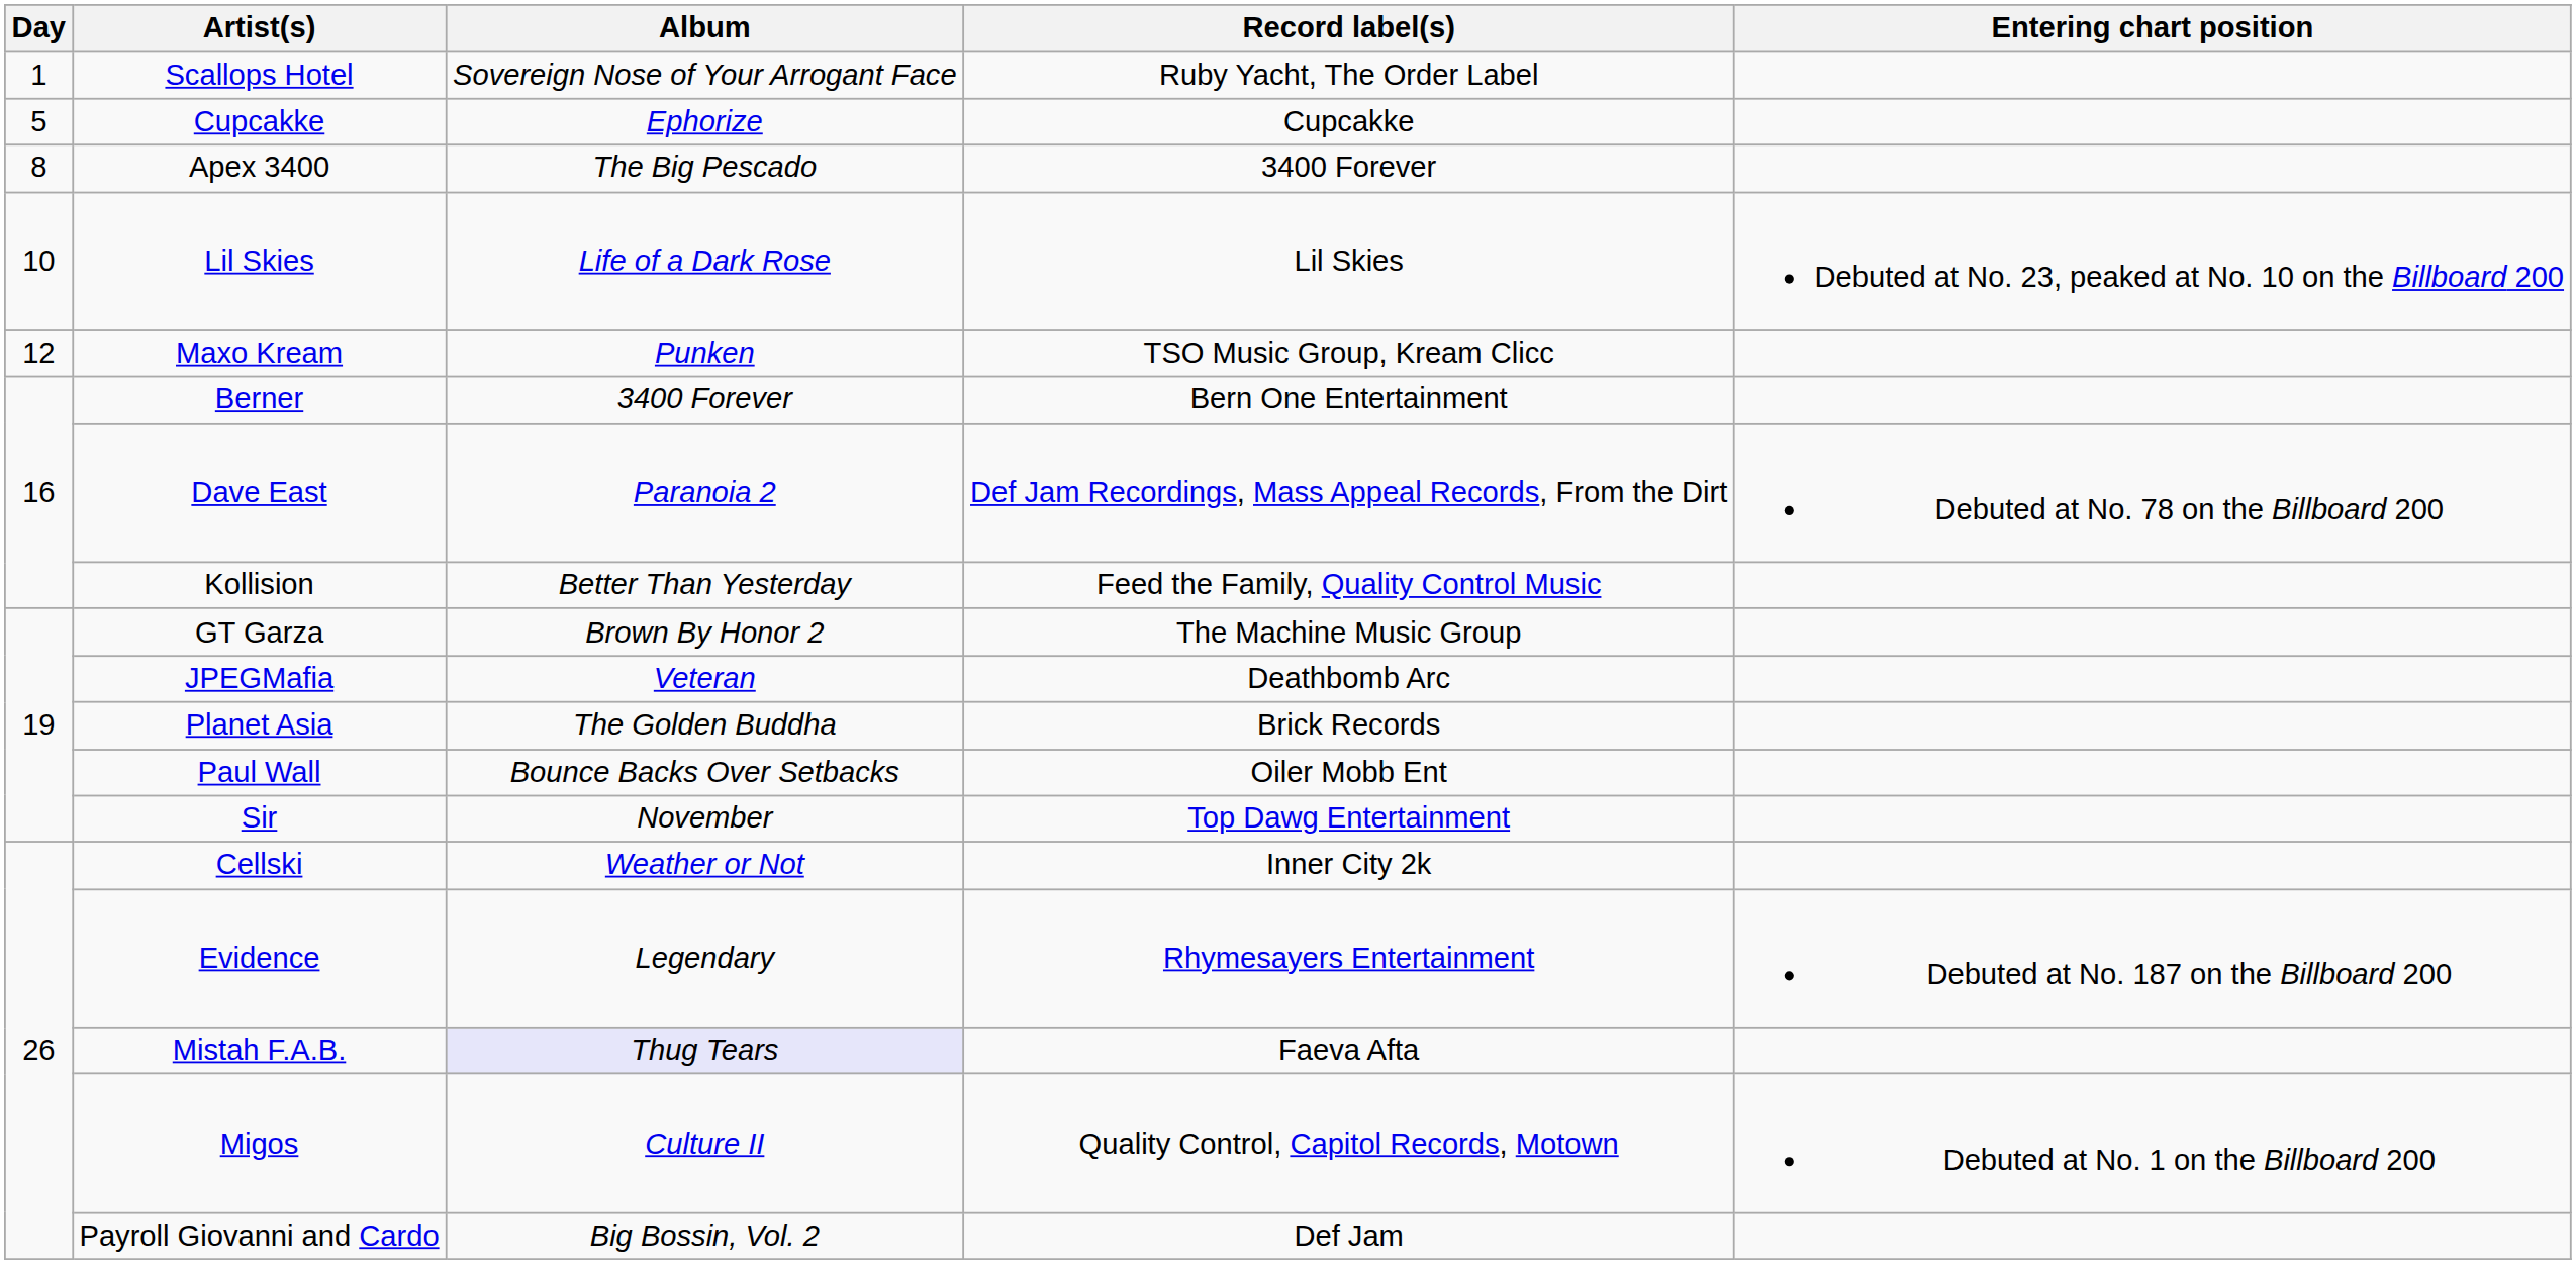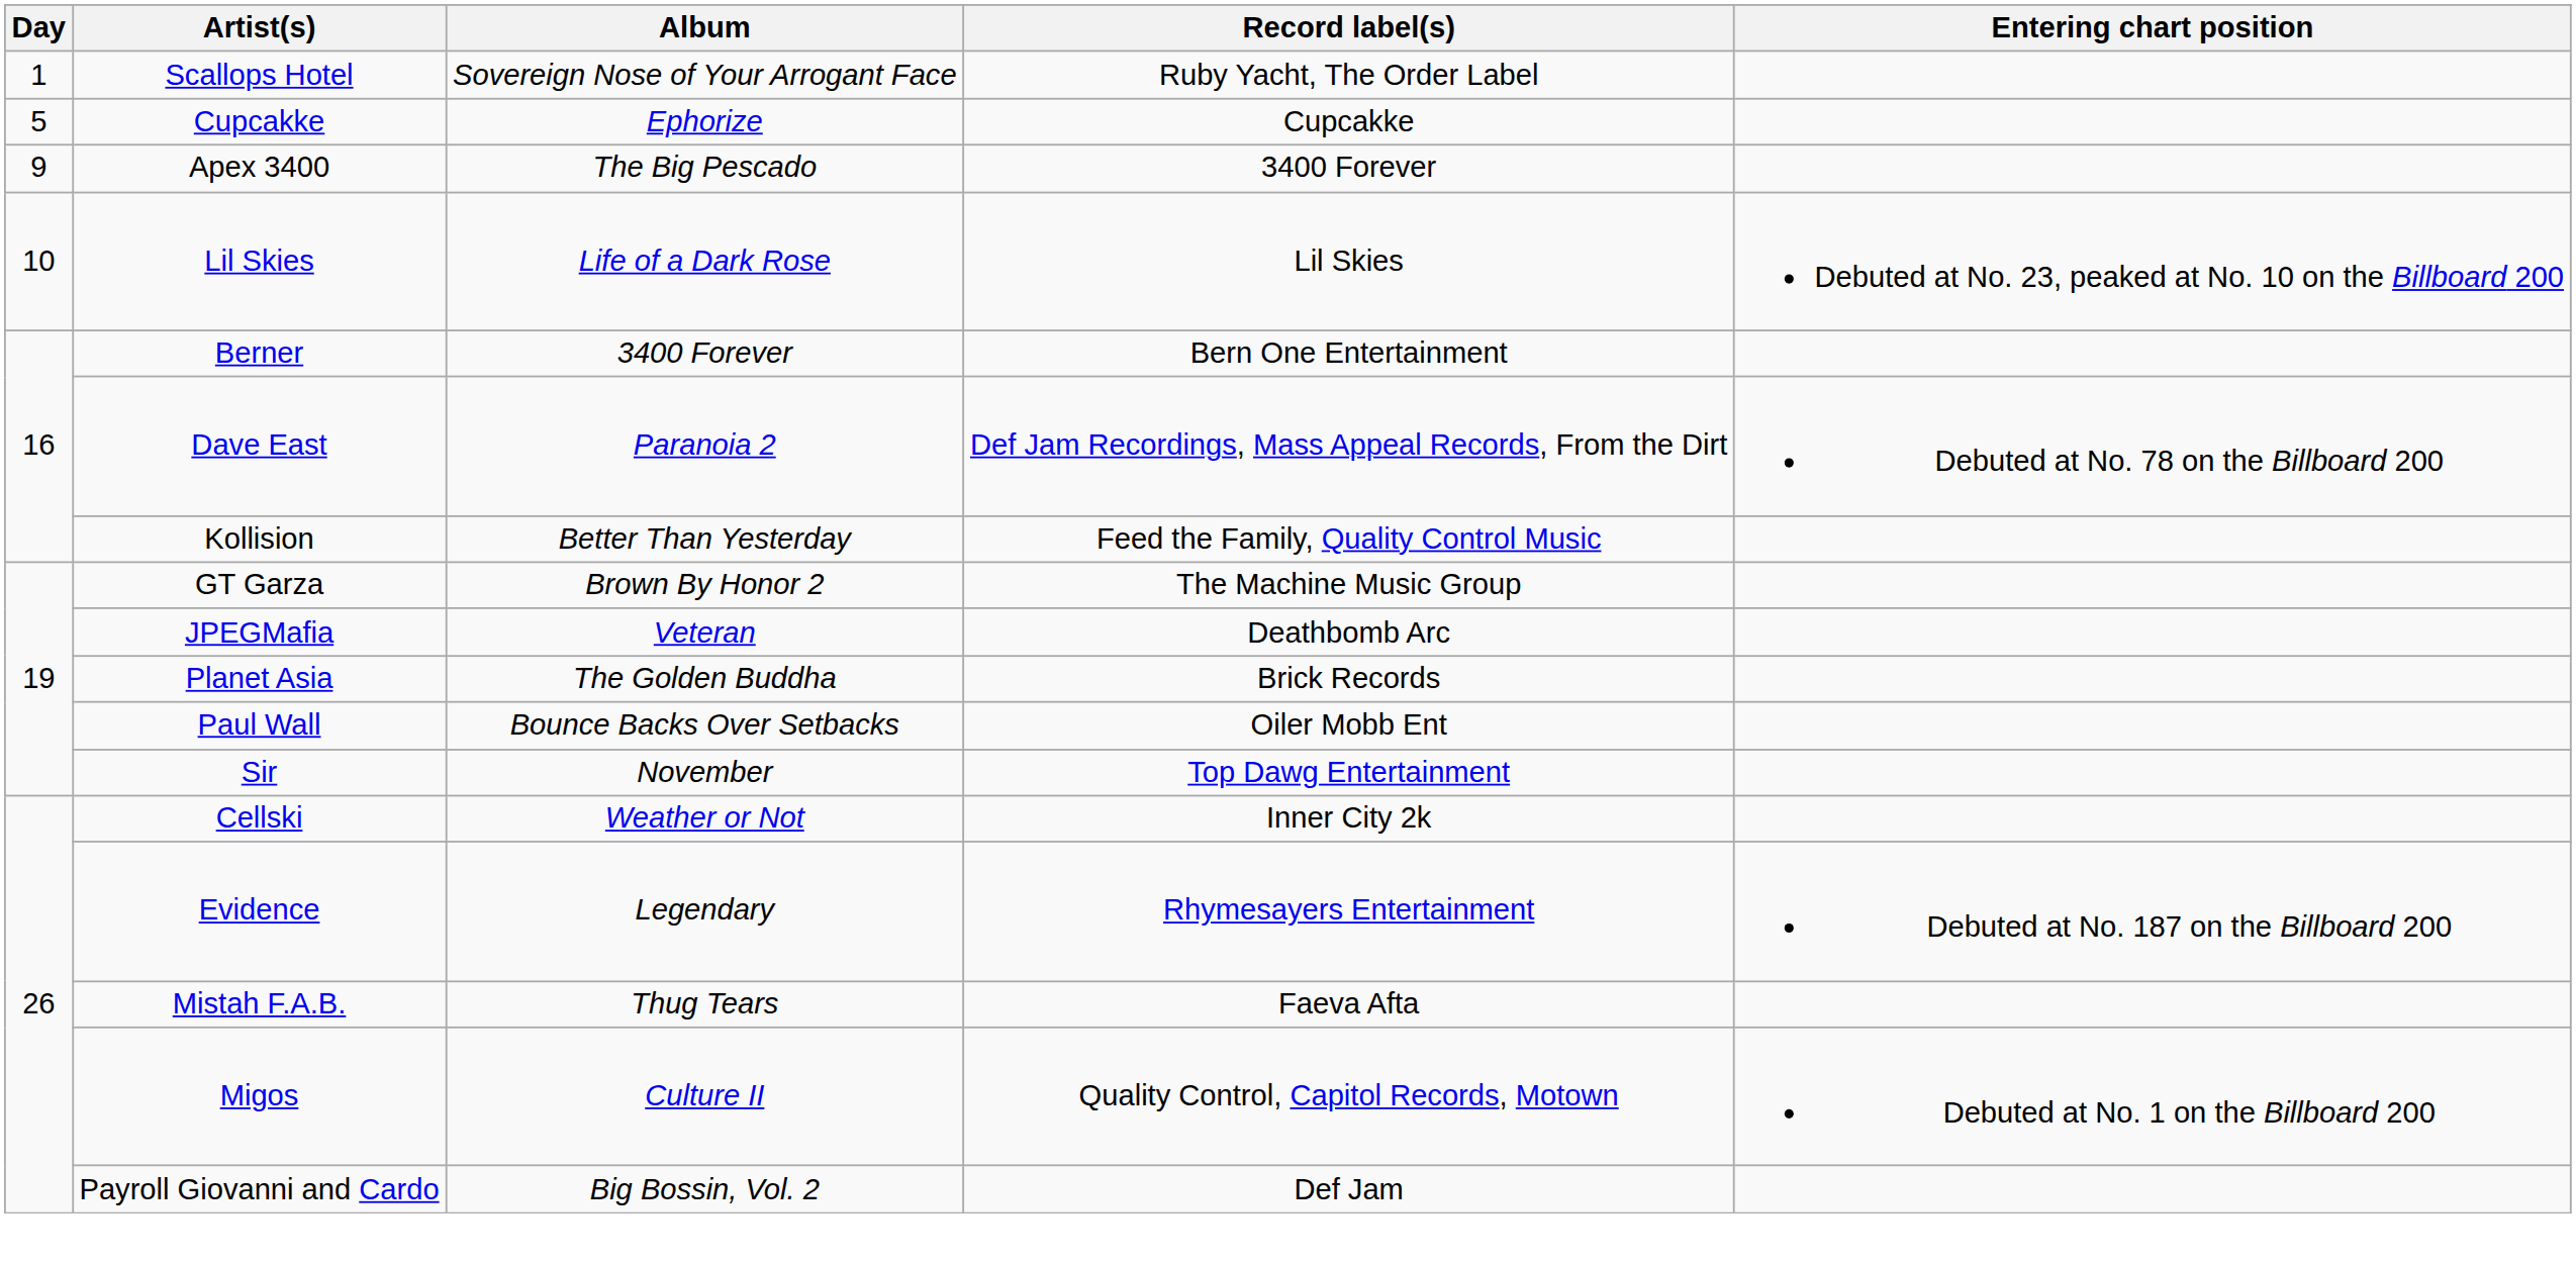Apex 3400 | Day: 8 -> 9
- row: 12 | Maxo Kream | Punken | TSO Music Group, Kream Clicc
Mistah F.A.B. | Album: lavender background -> no background
